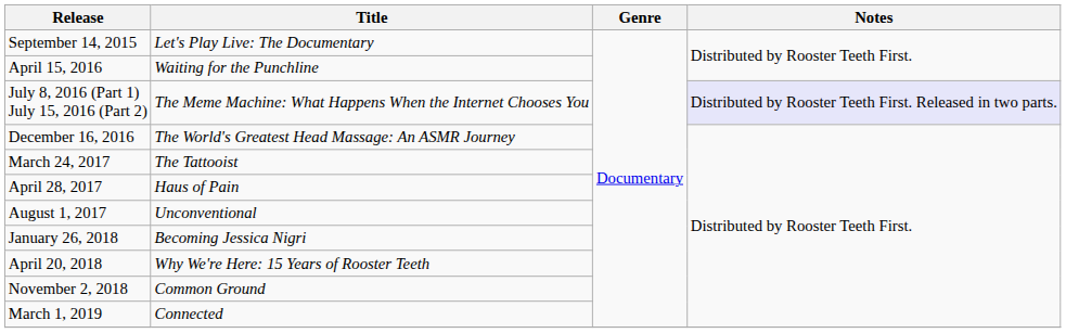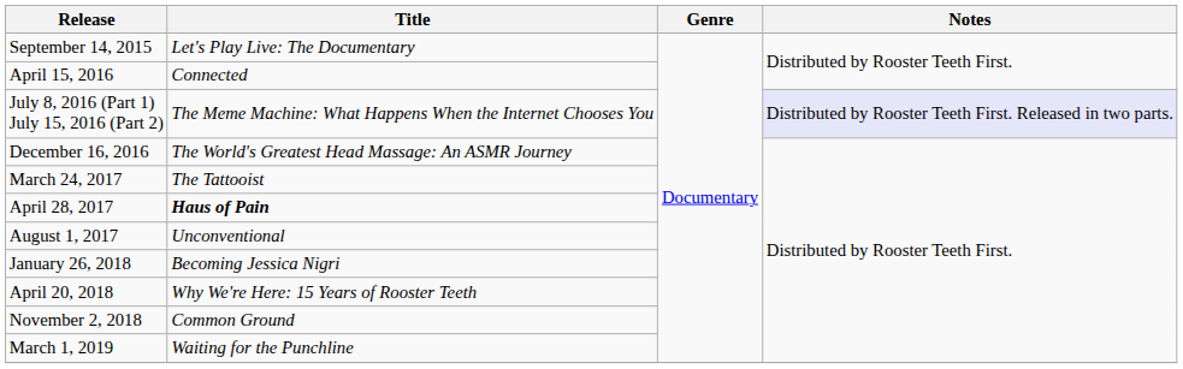April 15, 2016 | Title: Waiting for the Punchline -> Connected
April 28, 2017 | Title: normal -> bold
March 1, 2019 | Title: Connected -> Waiting for the Punchline
